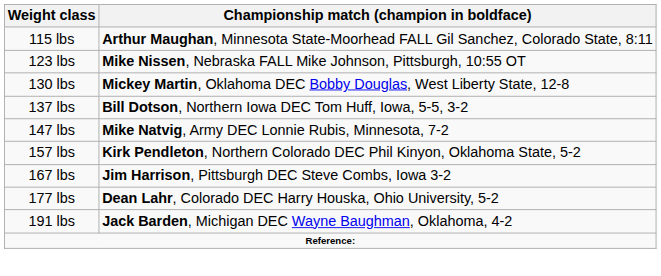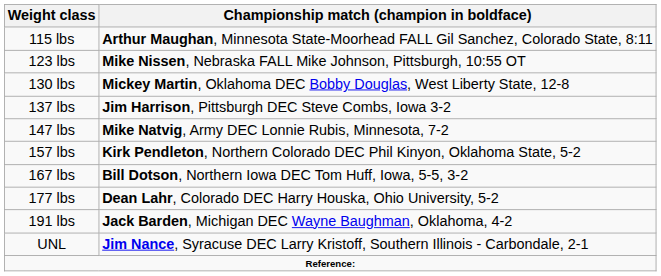137 lbs | Championship match (champion in boldface): Bill Dotson, Northern Iowa DEC Tom Huff, Iowa, 5-5, 3-2 -> Jim Harrison, Pittsburgh DEC Steve Combs, Iowa 3-2
167 lbs | Championship match (champion in boldface): Jim Harrison, Pittsburgh DEC Steve Combs, Iowa 3-2 -> Bill Dotson, Northern Iowa DEC Tom Huff, Iowa, 5-5, 3-2
+ row: UNL | Jim Nance, Syracuse DEC Larry Kristoff, Southern Illinois - Carbondale, 2-1
